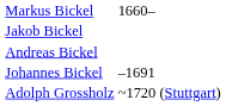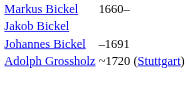- row: Andreas Bickel
